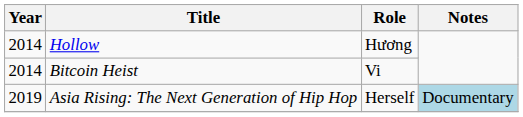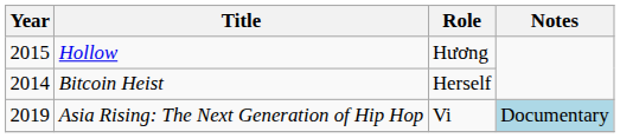Hollow | Year: 2014 -> 2015
Bitcoin Heist | Role: Vi -> Herself
Asia Rising: The Next Generation of Hip Hop | Role: Herself -> Vi
